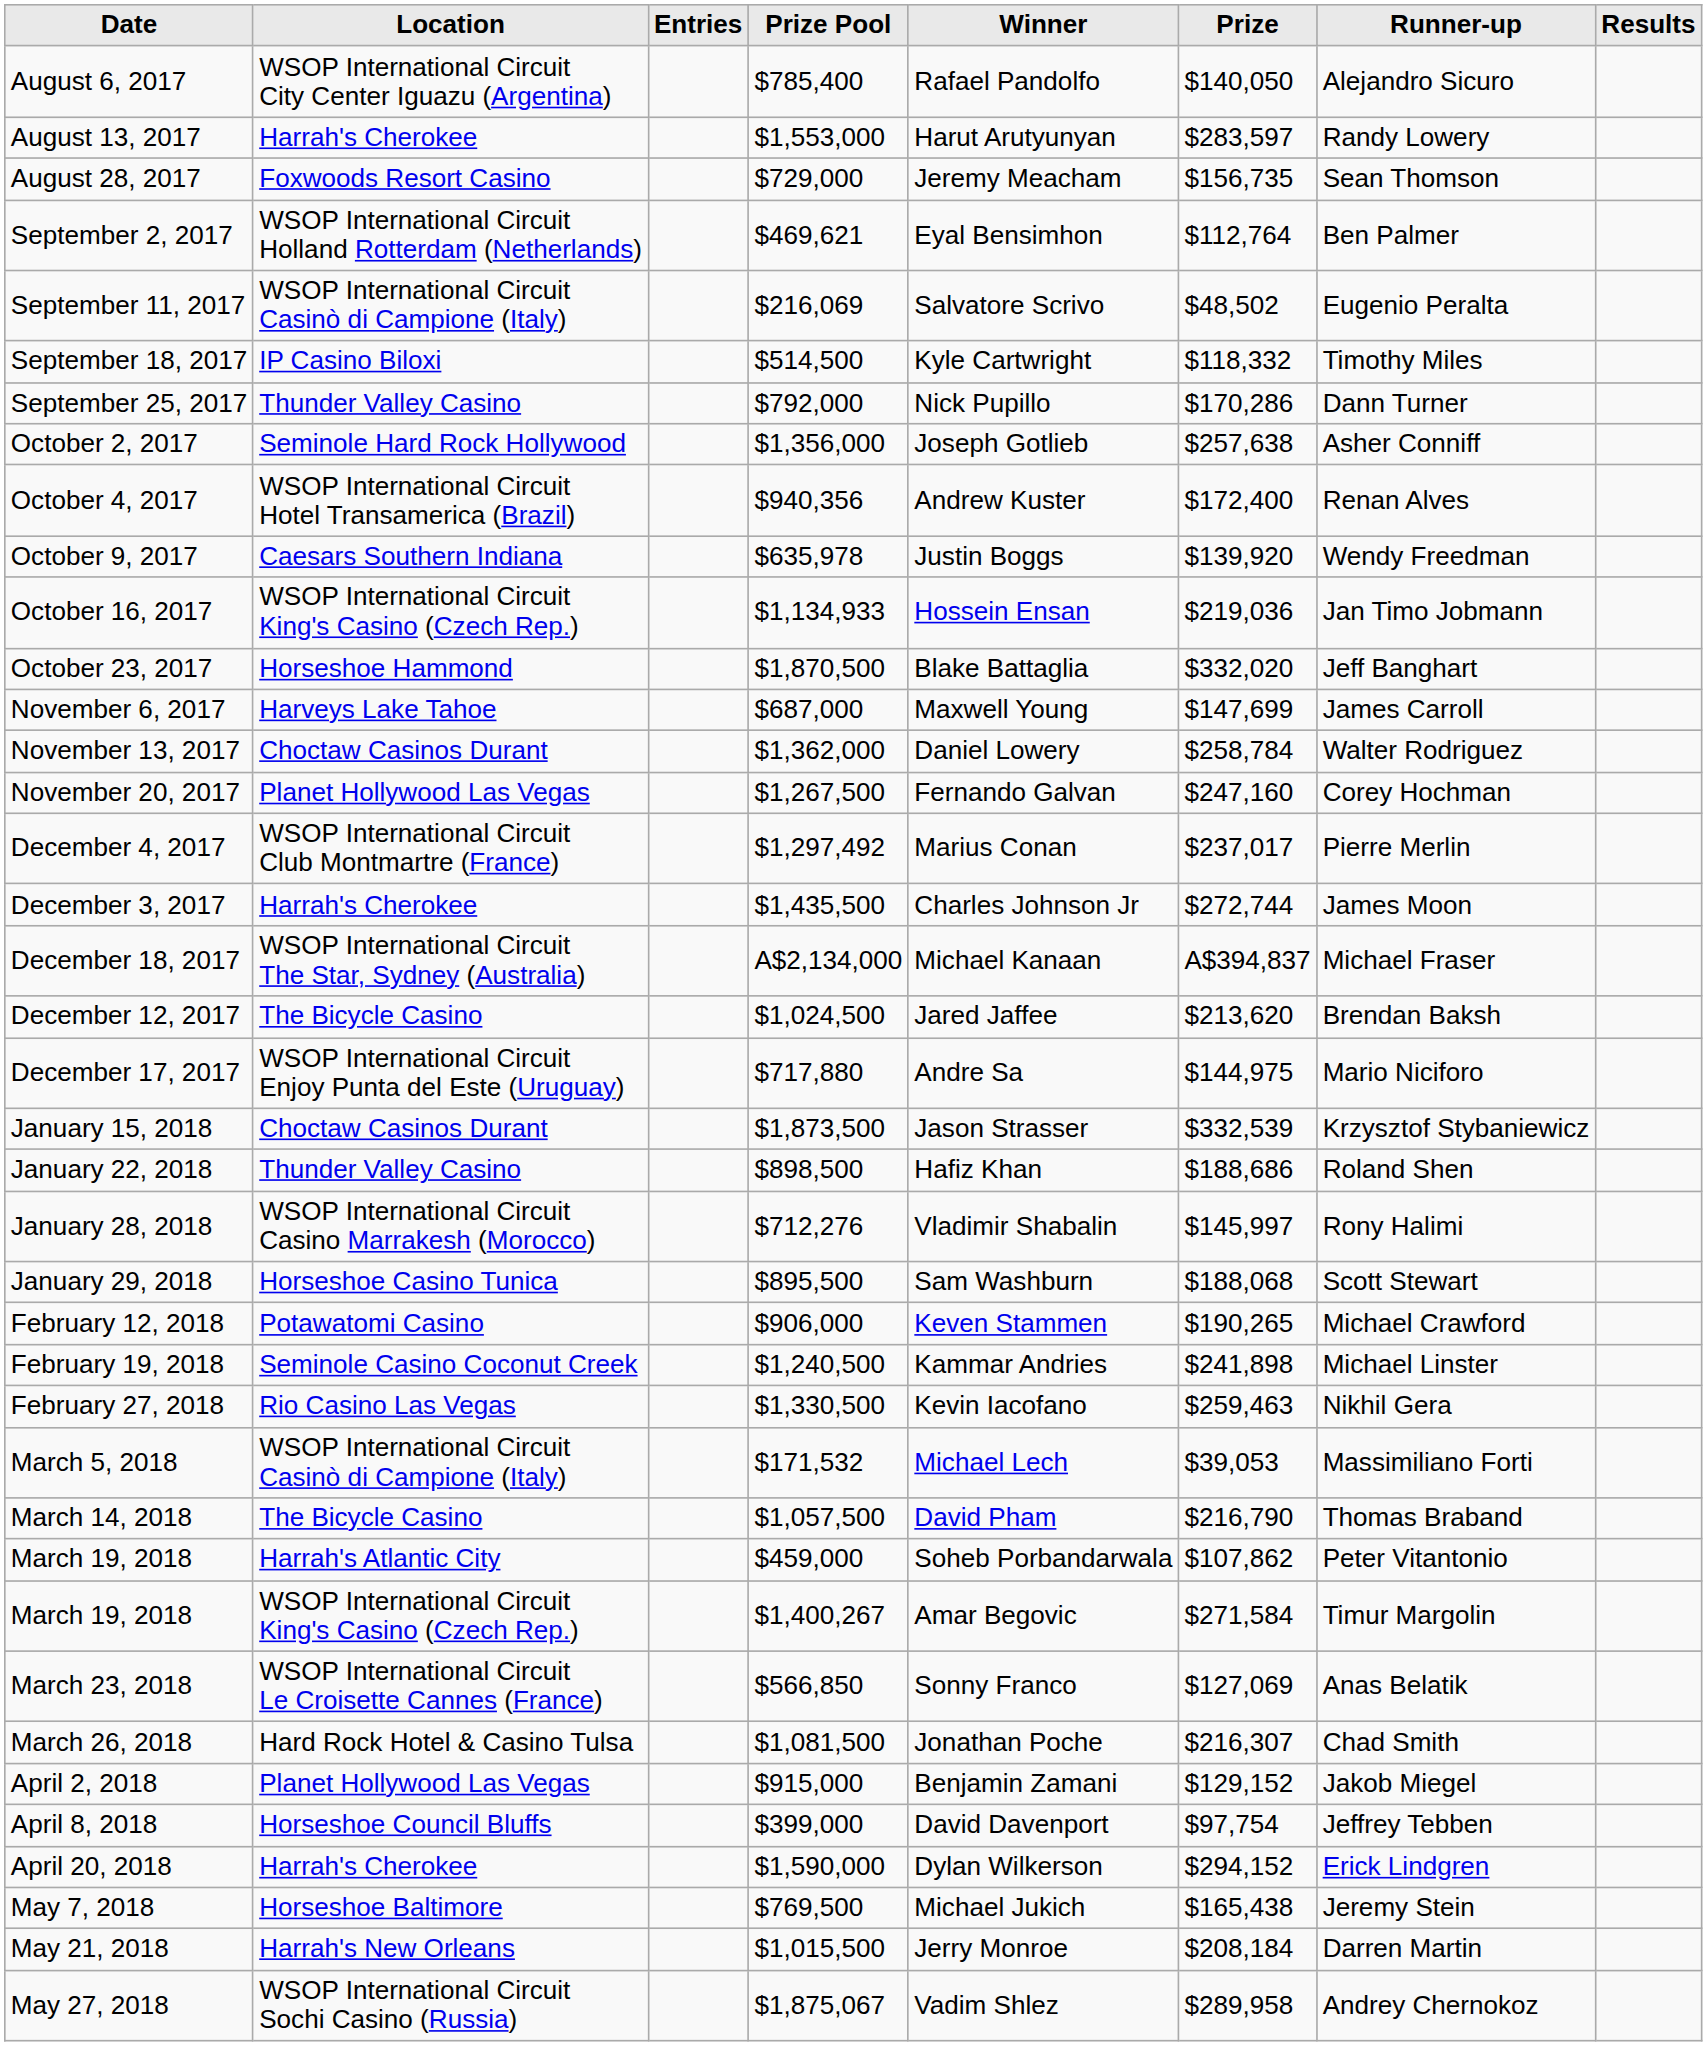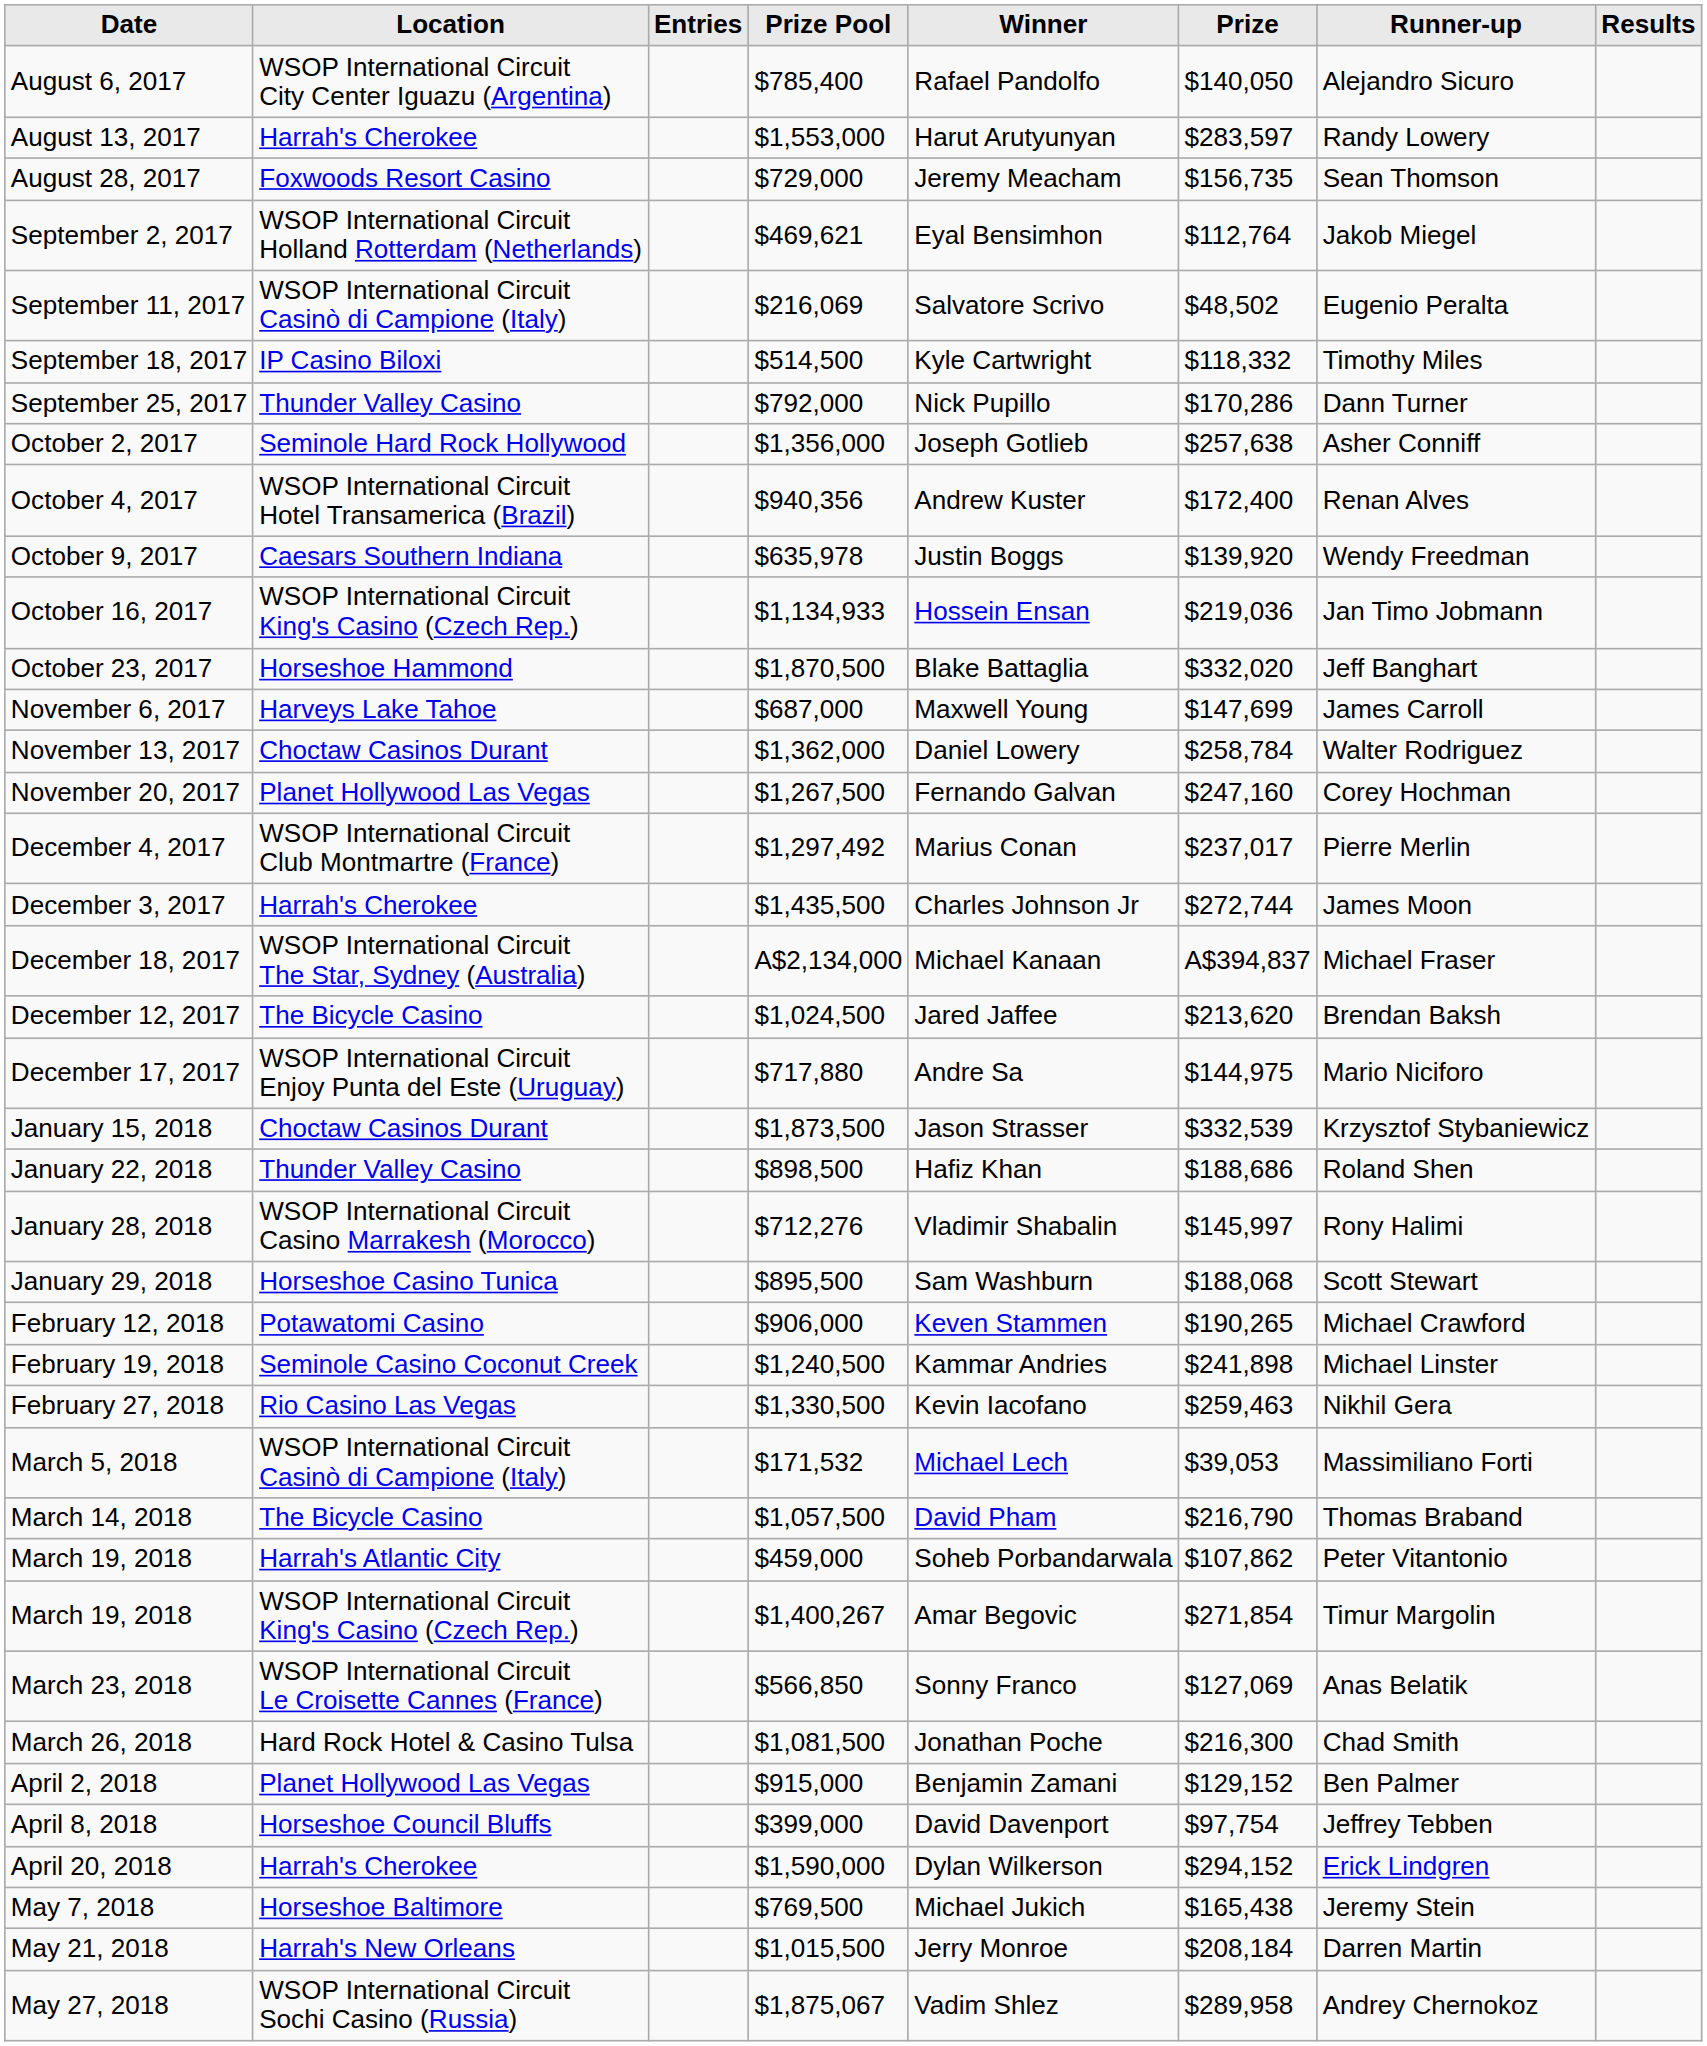September 2, 2017 | Runner-up: Ben Palmer -> Jakob Miegel
March 19, 2018 / $1,400,267 | Prize: $271,584 -> $271,854
March 26, 2018 | Prize: $216,307 -> $216,300
April 2, 2018 | Runner-up: Jakob Miegel -> Ben Palmer
